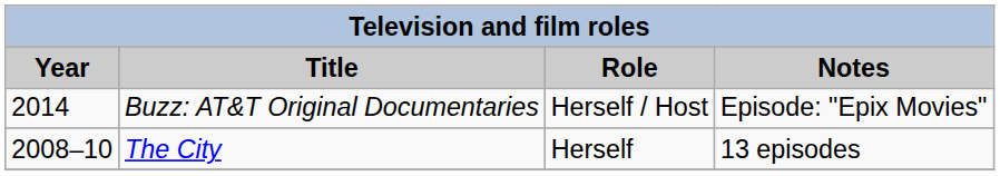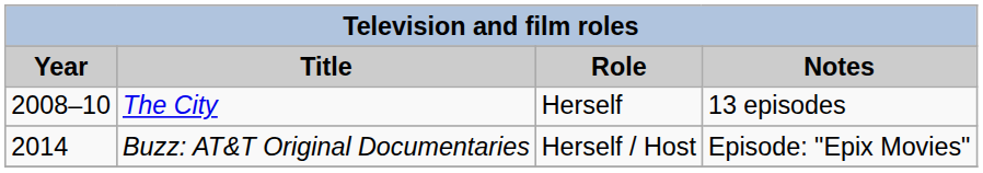rows swapped: The City <-> Buzz: AT&T Original Documentaries
